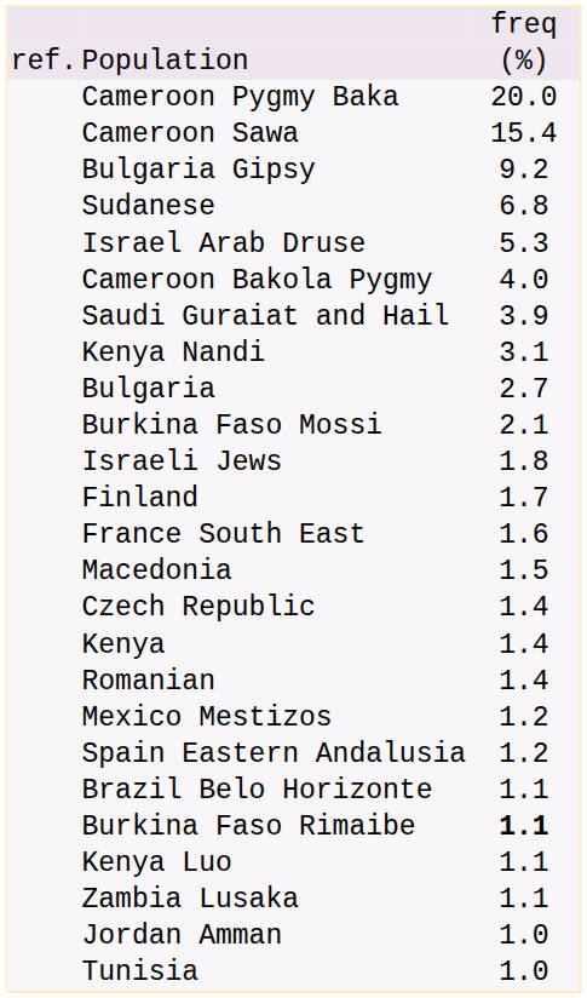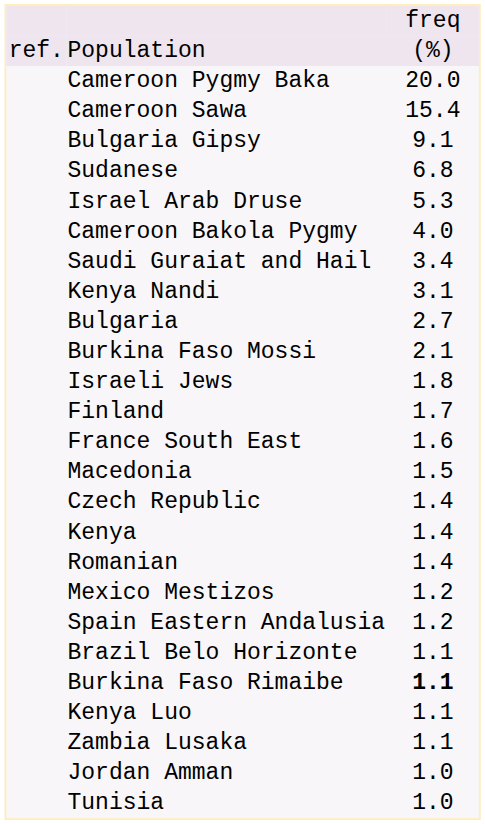Bulgaria Gipsy | column 3: 9.2 -> 9.1
Saudi Guraiat and Hail | column 3: 3.9 -> 3.4
